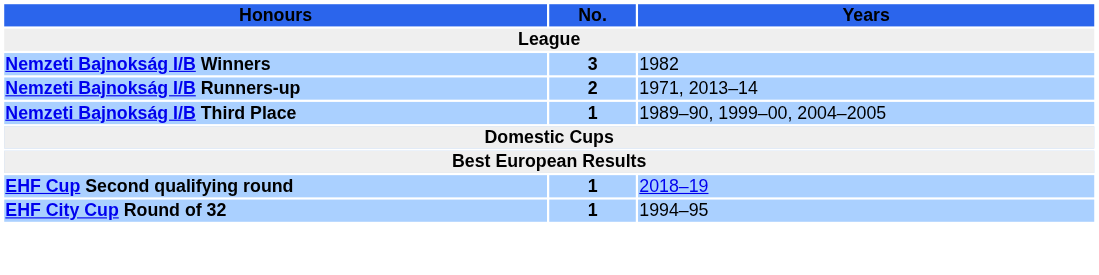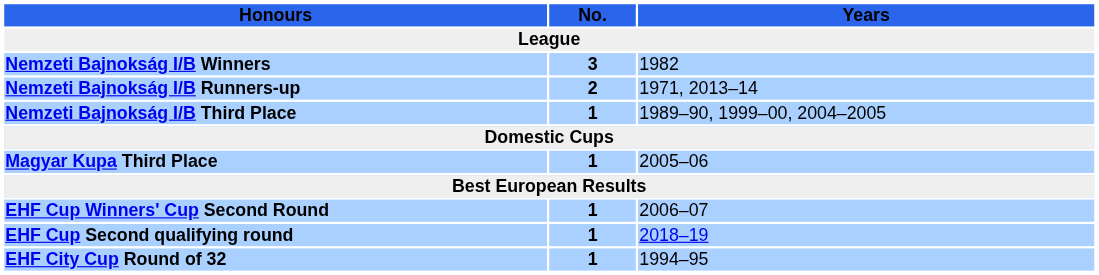+ row: Magyar Kupa Third Place | 1 | 2005–06
+ row: EHF Cup Winners' Cup Second Round | 1 | 2006–07
